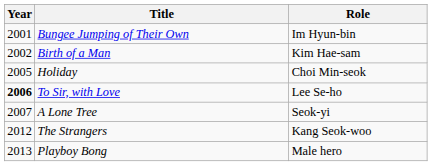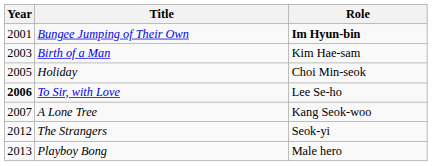Bungee Jumping of Their Own | Role: normal -> bold
Birth of a Man | Year: 2002 -> 2003
A Lone Tree | Role: Seok-yi -> Kang Seok-woo
The Strangers | Role: Kang Seok-woo -> Seok-yi
